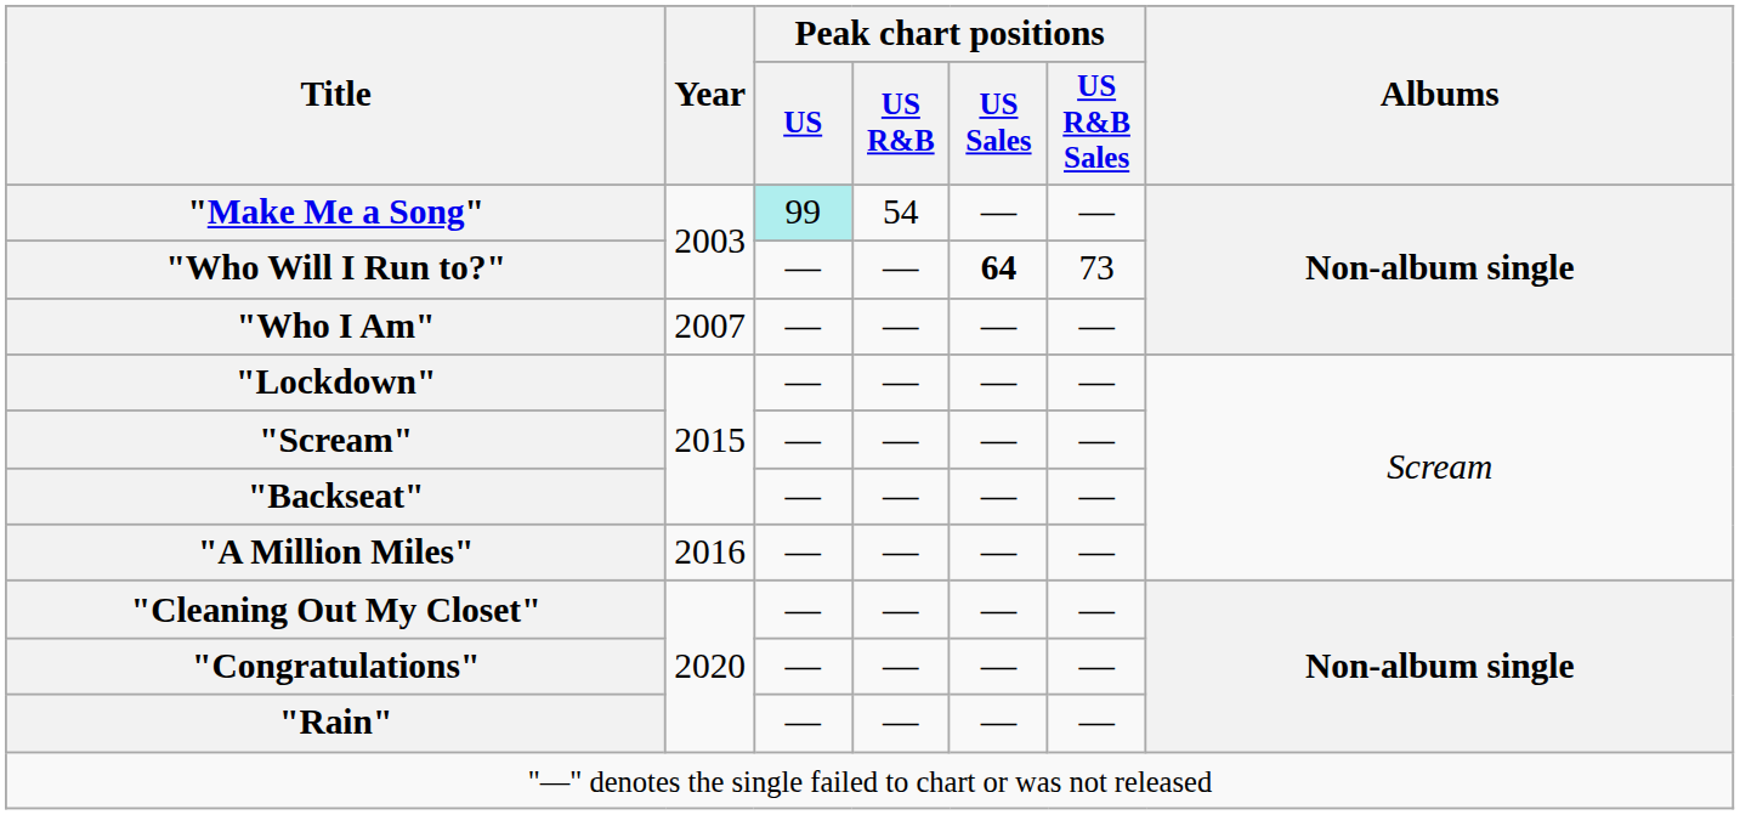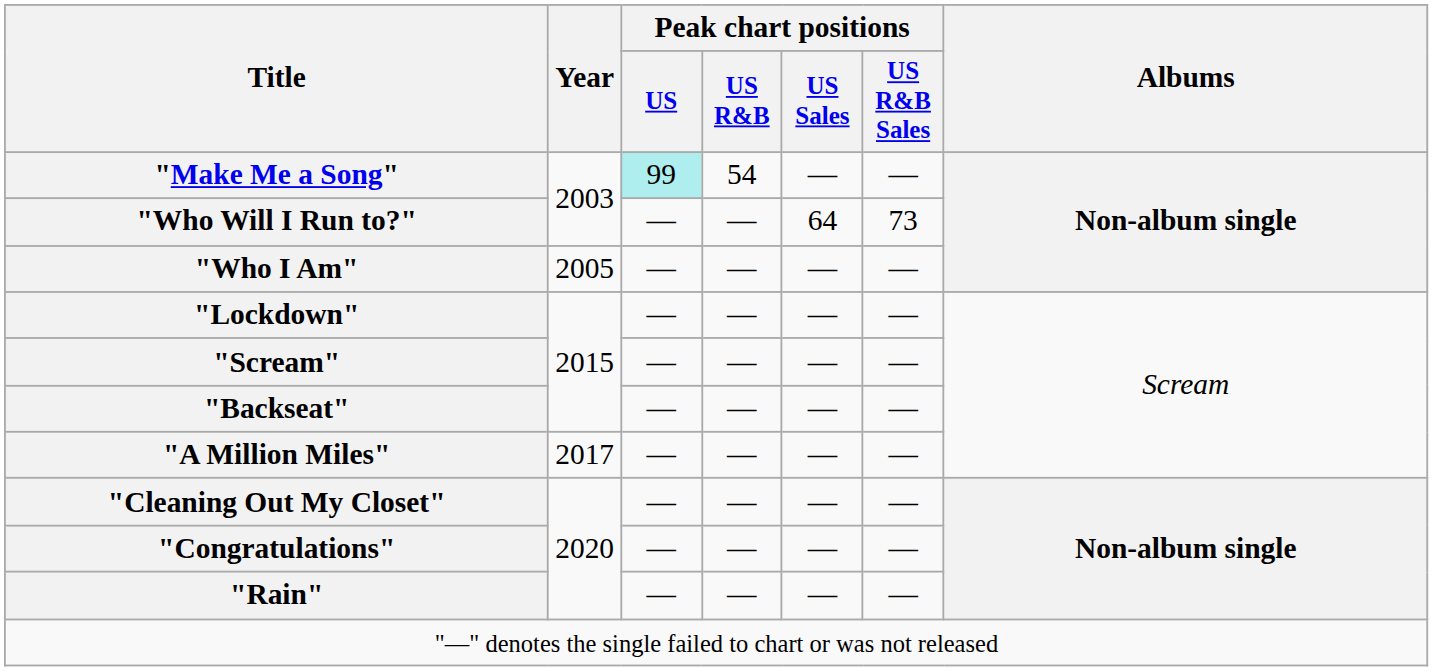"Who Will I Run to?" | Peak chart positions / US Sales: bold -> normal
"Who I Am" | Year: 2007 -> 2005
"A Million Miles" | Year: 2016 -> 2017
